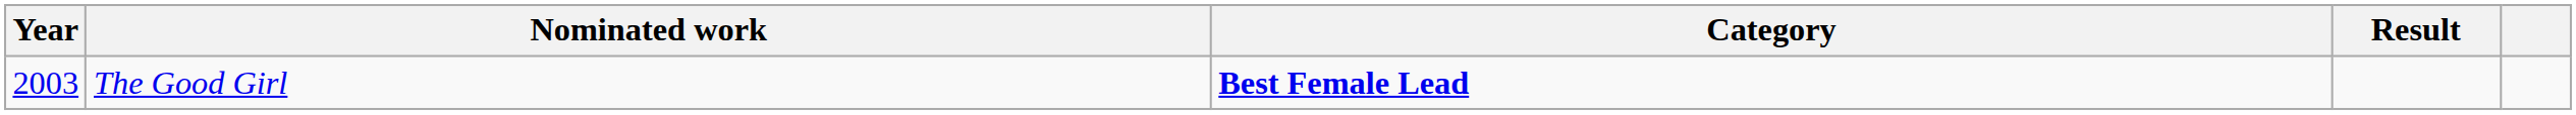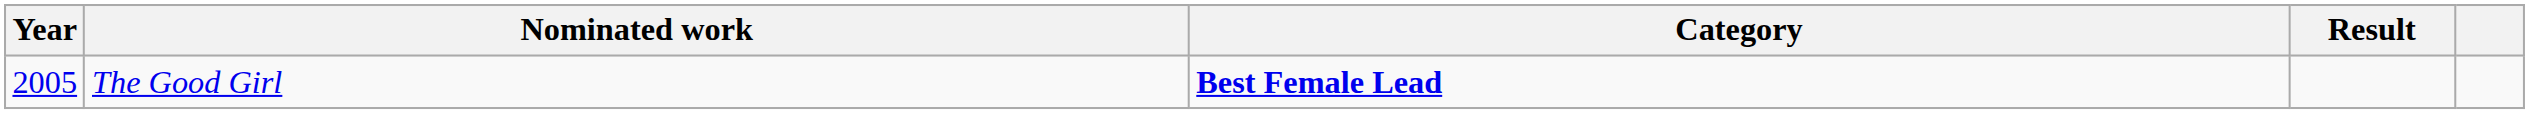The Good Girl | Year: 2003 -> 2005
